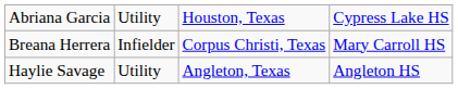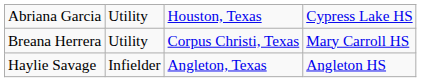Breana Herrera | column 2: Infielder -> Utility
Haylie Savage | column 2: Utility -> Infielder
